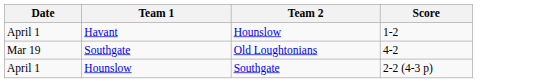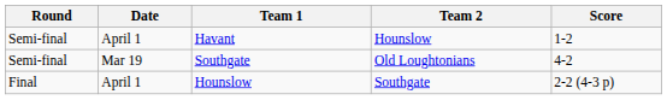+ column: Round | Semi-final | Semi-final | Final
